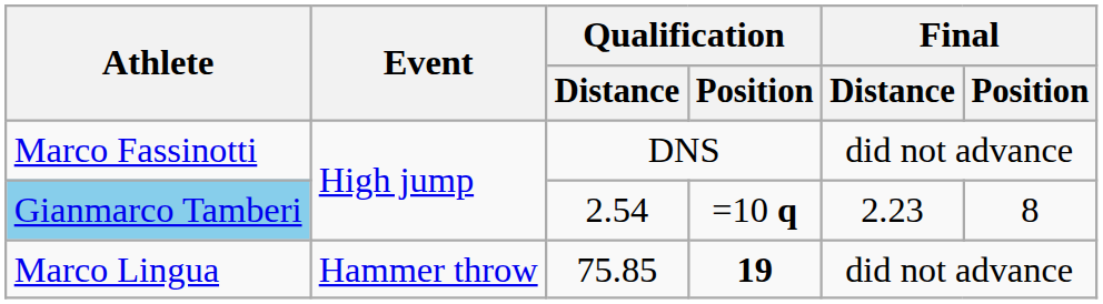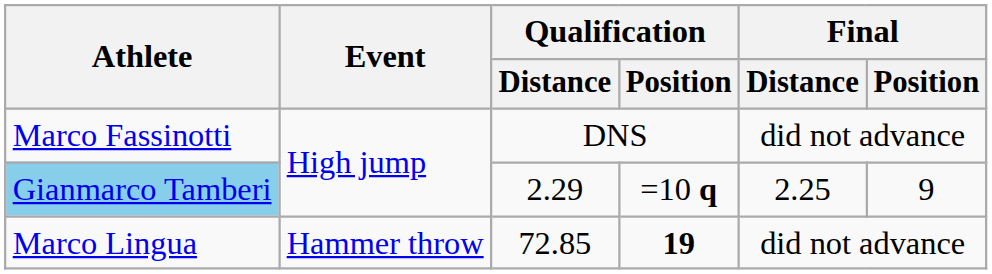Gianmarco Tamberi | Qualification / Distance: 2.54 -> 2.29
Gianmarco Tamberi | Final / Distance: 2.23 -> 2.25
Gianmarco Tamberi | Final / Position: 8 -> 9
Marco Lingua | Qualification / Distance: 75.85 -> 72.85
